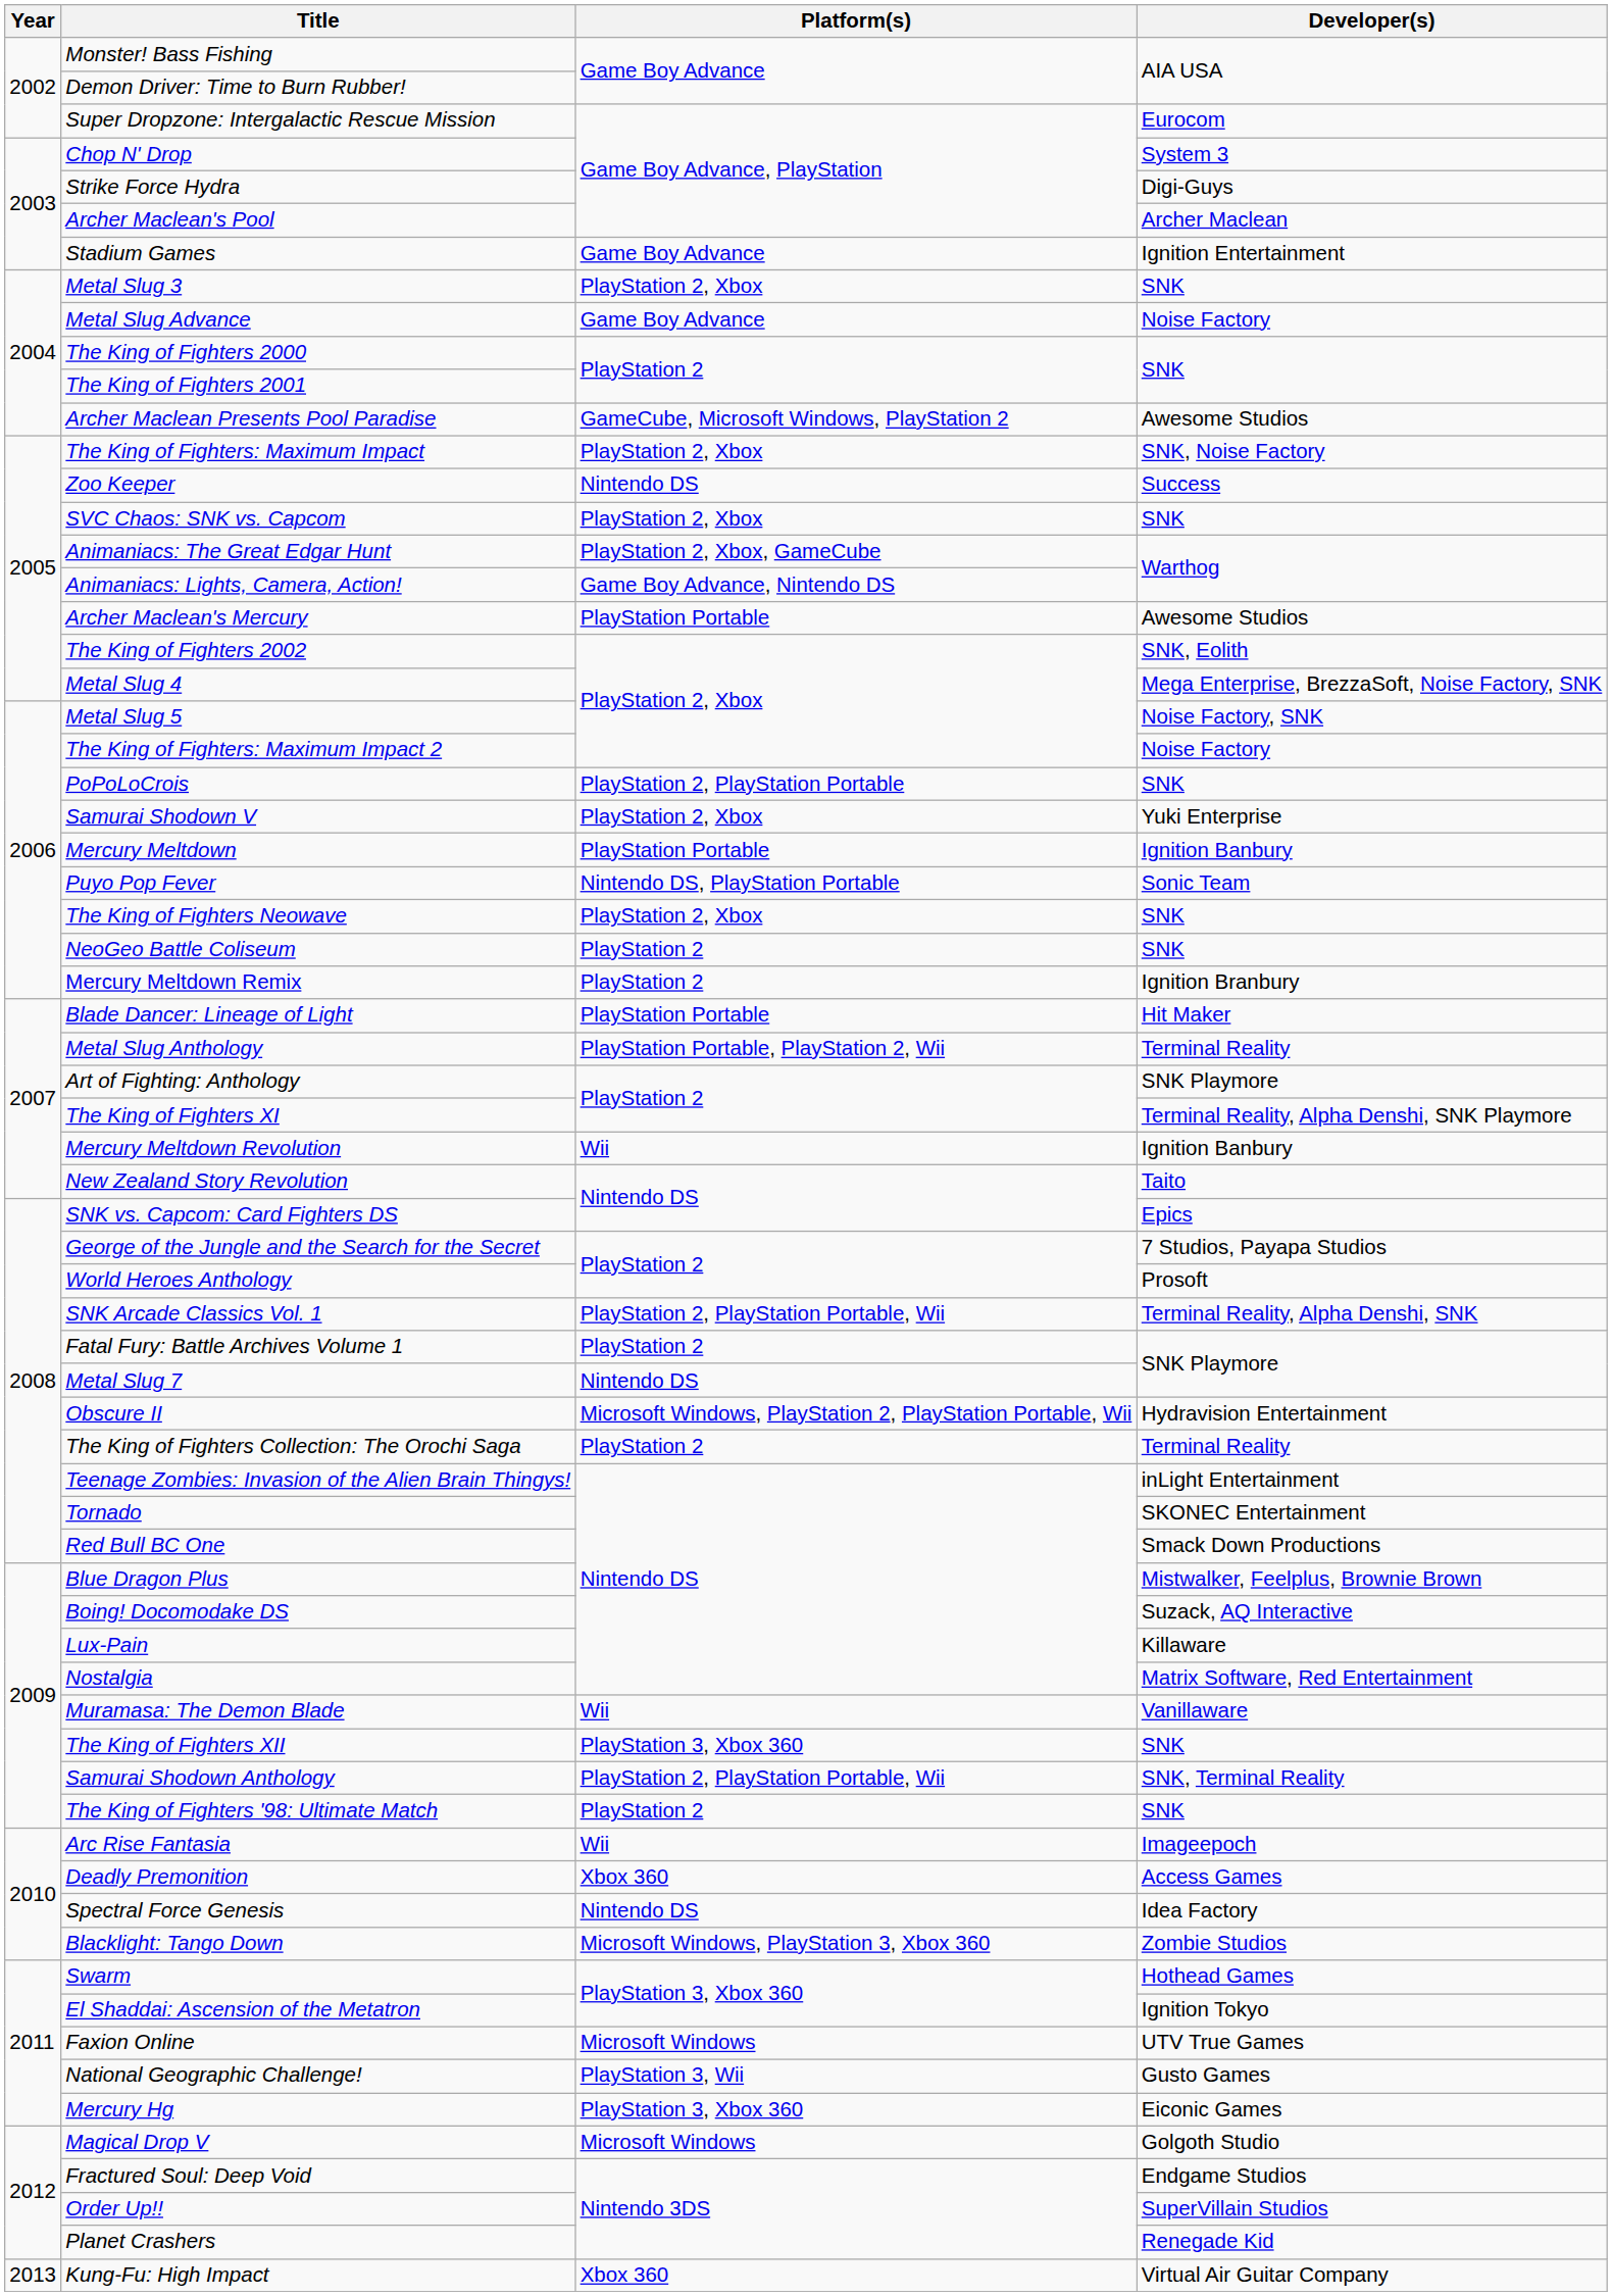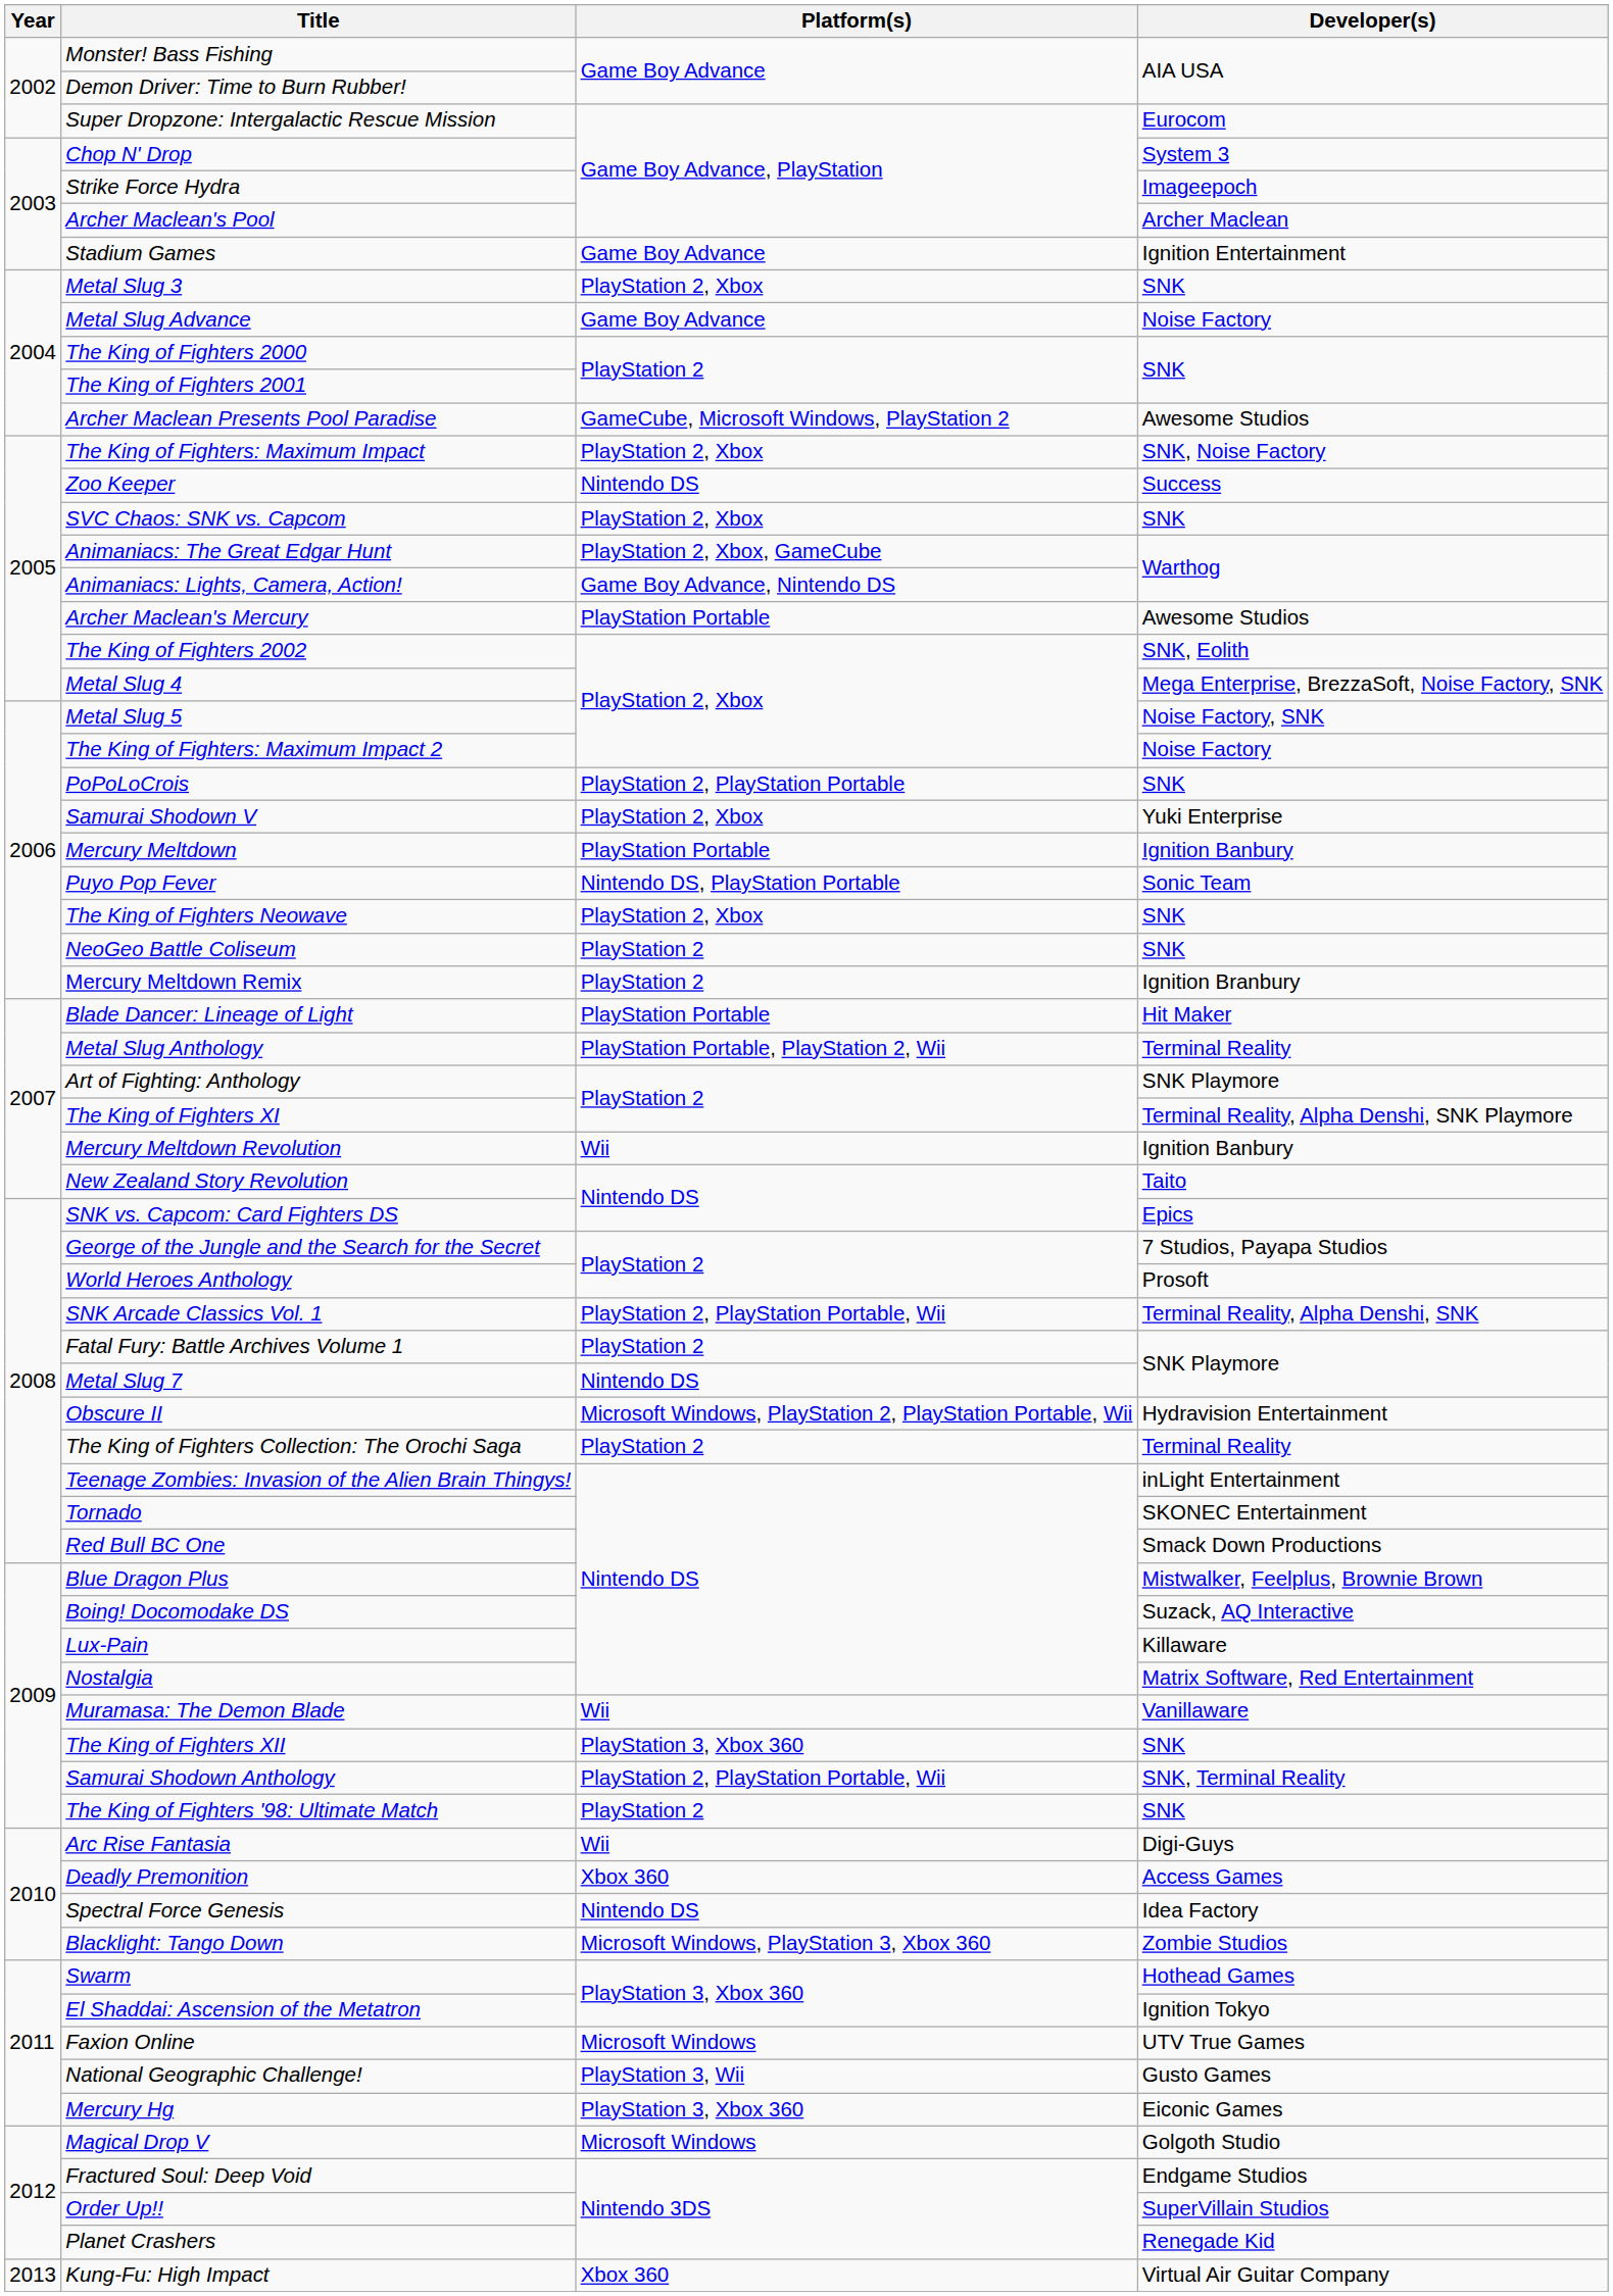Strike Force Hydra | Developer(s): Digi-Guys -> Imageepoch
Arc Rise Fantasia | Developer(s): Imageepoch -> Digi-Guys
